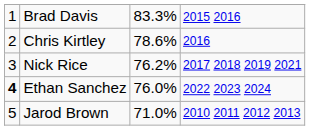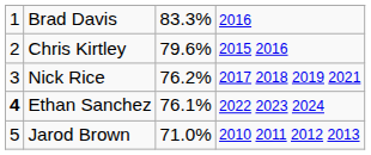Brad Davis | column 4: 2015 2016 -> 2016
Chris Kirtley | column 3: 78.6% -> 79.6%
Chris Kirtley | column 4: 2016 -> 2015 2016
Ethan Sanchez | column 3: 76.0% -> 76.1%
